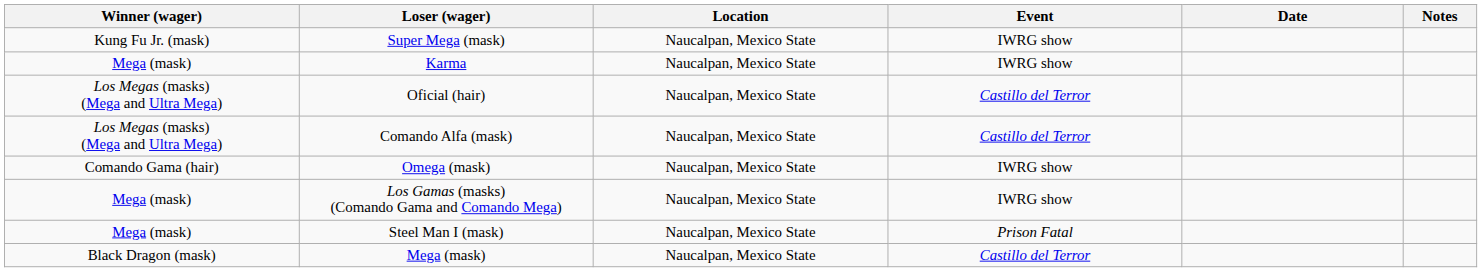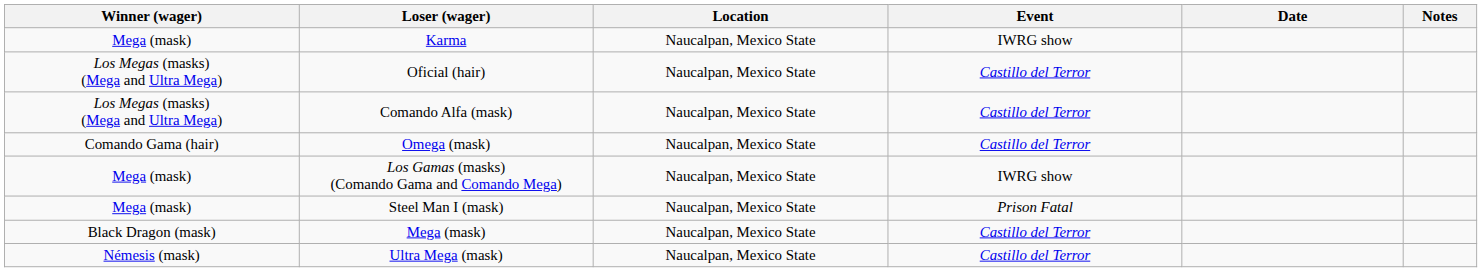- row: Kung Fu Jr. (mask) | Super Mega (mask) | Naucalpan, Mexico State | IWRG show
Omega (mask) | Event: IWRG show -> Castillo del Terror
+ row: Némesis (mask) | Ultra Mega (mask) | Naucalpan, Mexico State | Castillo del Terror
